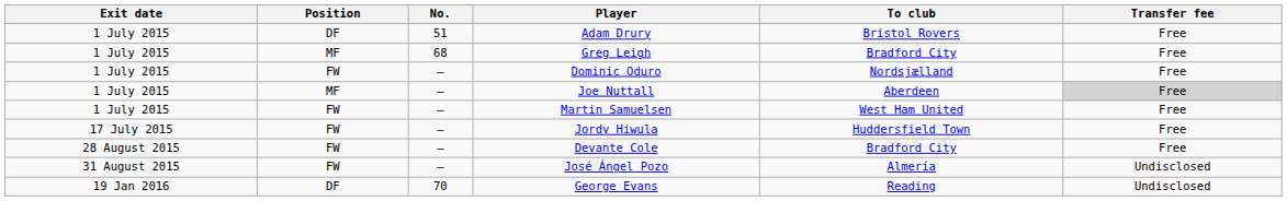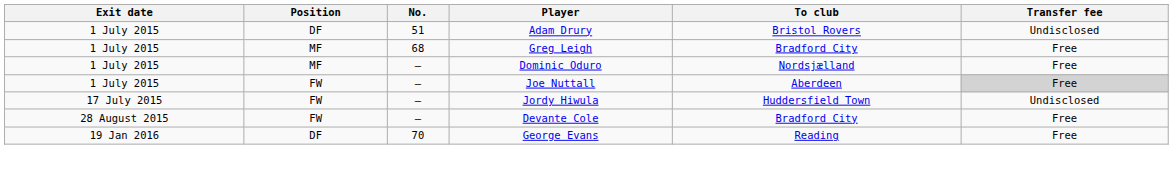Adam Drury | Transfer fee: Free -> Undisclosed
Dominic Oduro | Position: FW -> MF
Joe Nuttall | Position: MF -> FW
- row: 1 July 2015 | FW | — | Martin Samuelsen | West Ham United | Free
Jordy Hiwula | Transfer fee: Free -> Undisclosed
- row: 31 August 2015 | FW | — | José Ángel Pozo | Almería | Undisclosed
George Evans | Transfer fee: Undisclosed -> Free
